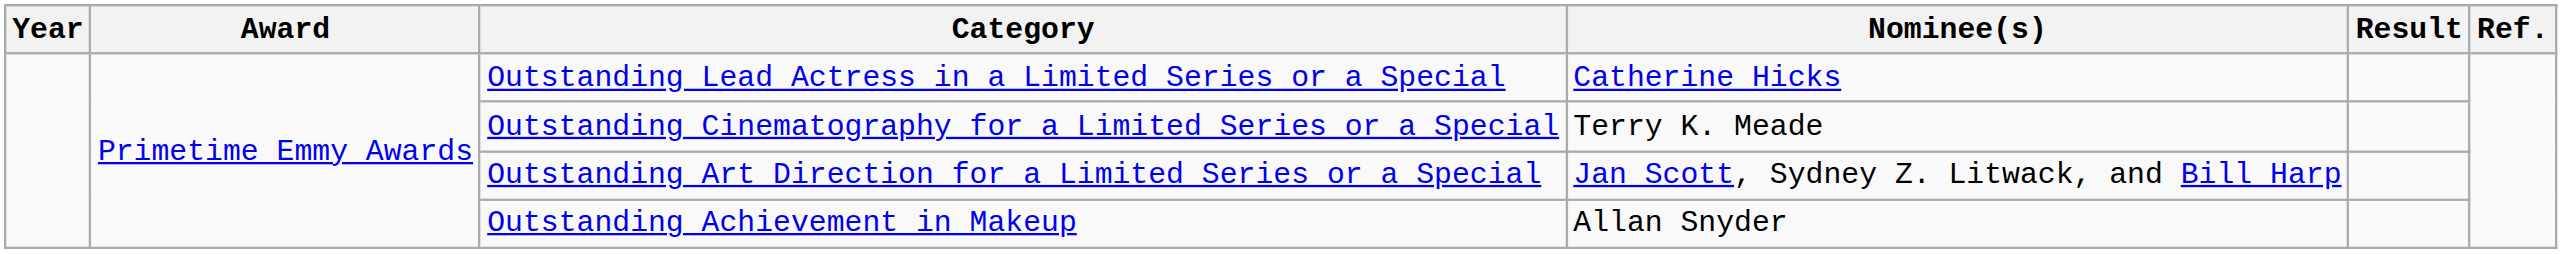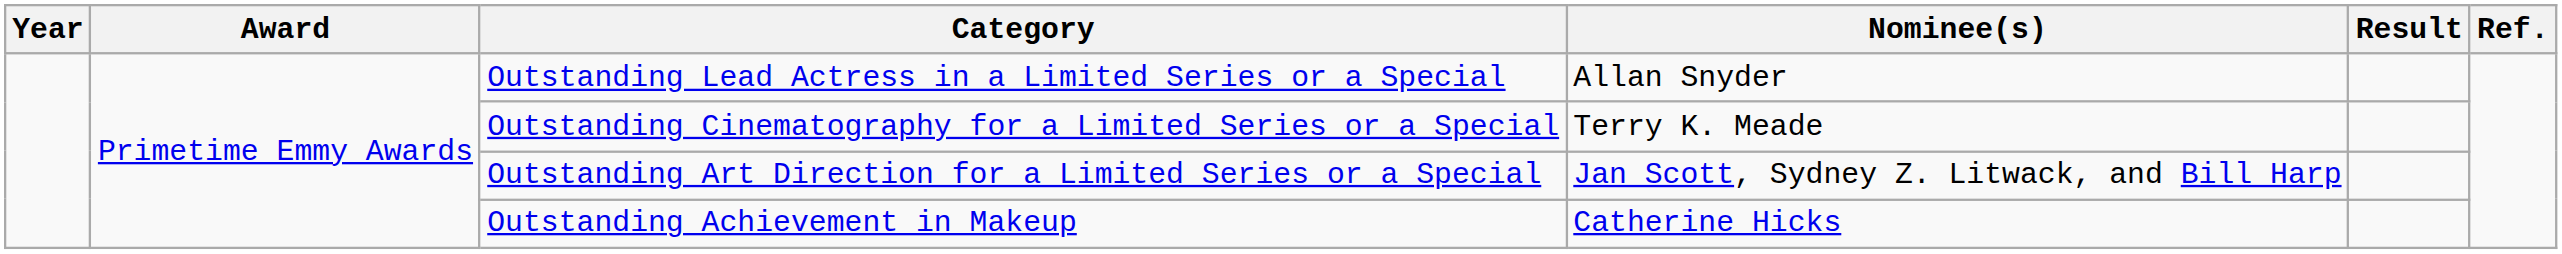Outstanding Lead Actress in a Limited Series or a Special | Nominee(s): Catherine Hicks -> Allan Snyder
Outstanding Achievement in Makeup | Nominee(s): Allan Snyder -> Catherine Hicks
